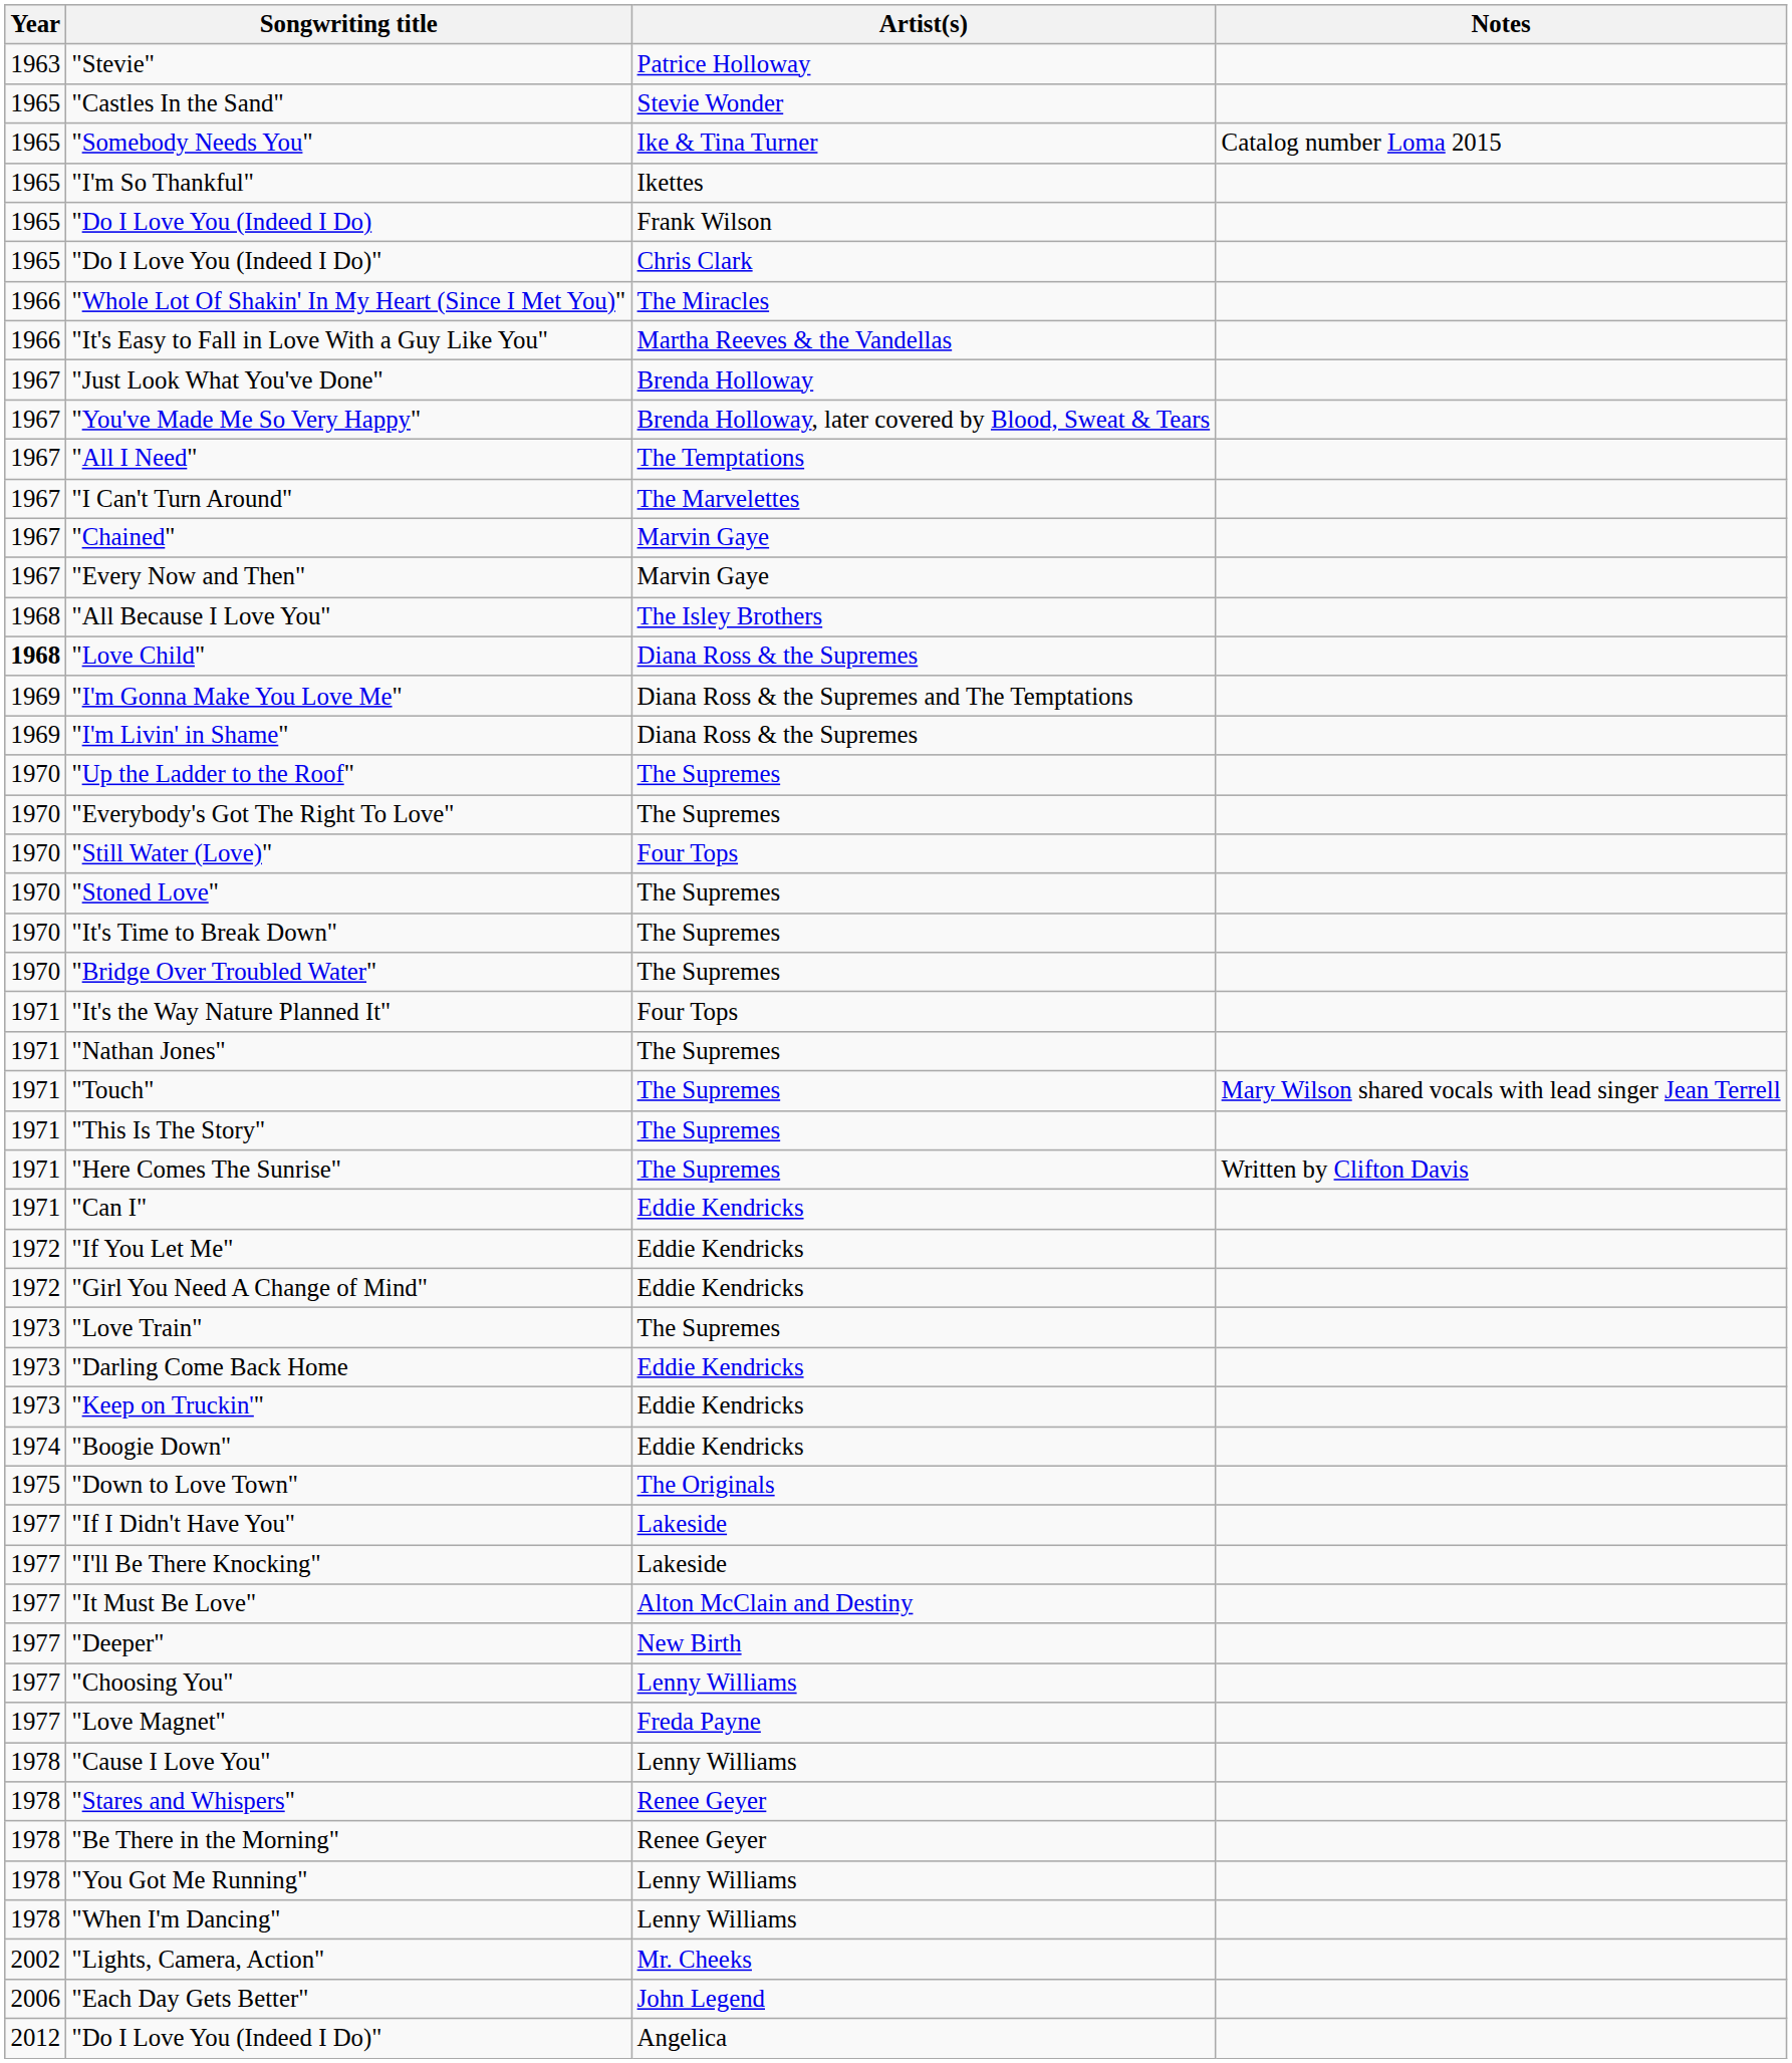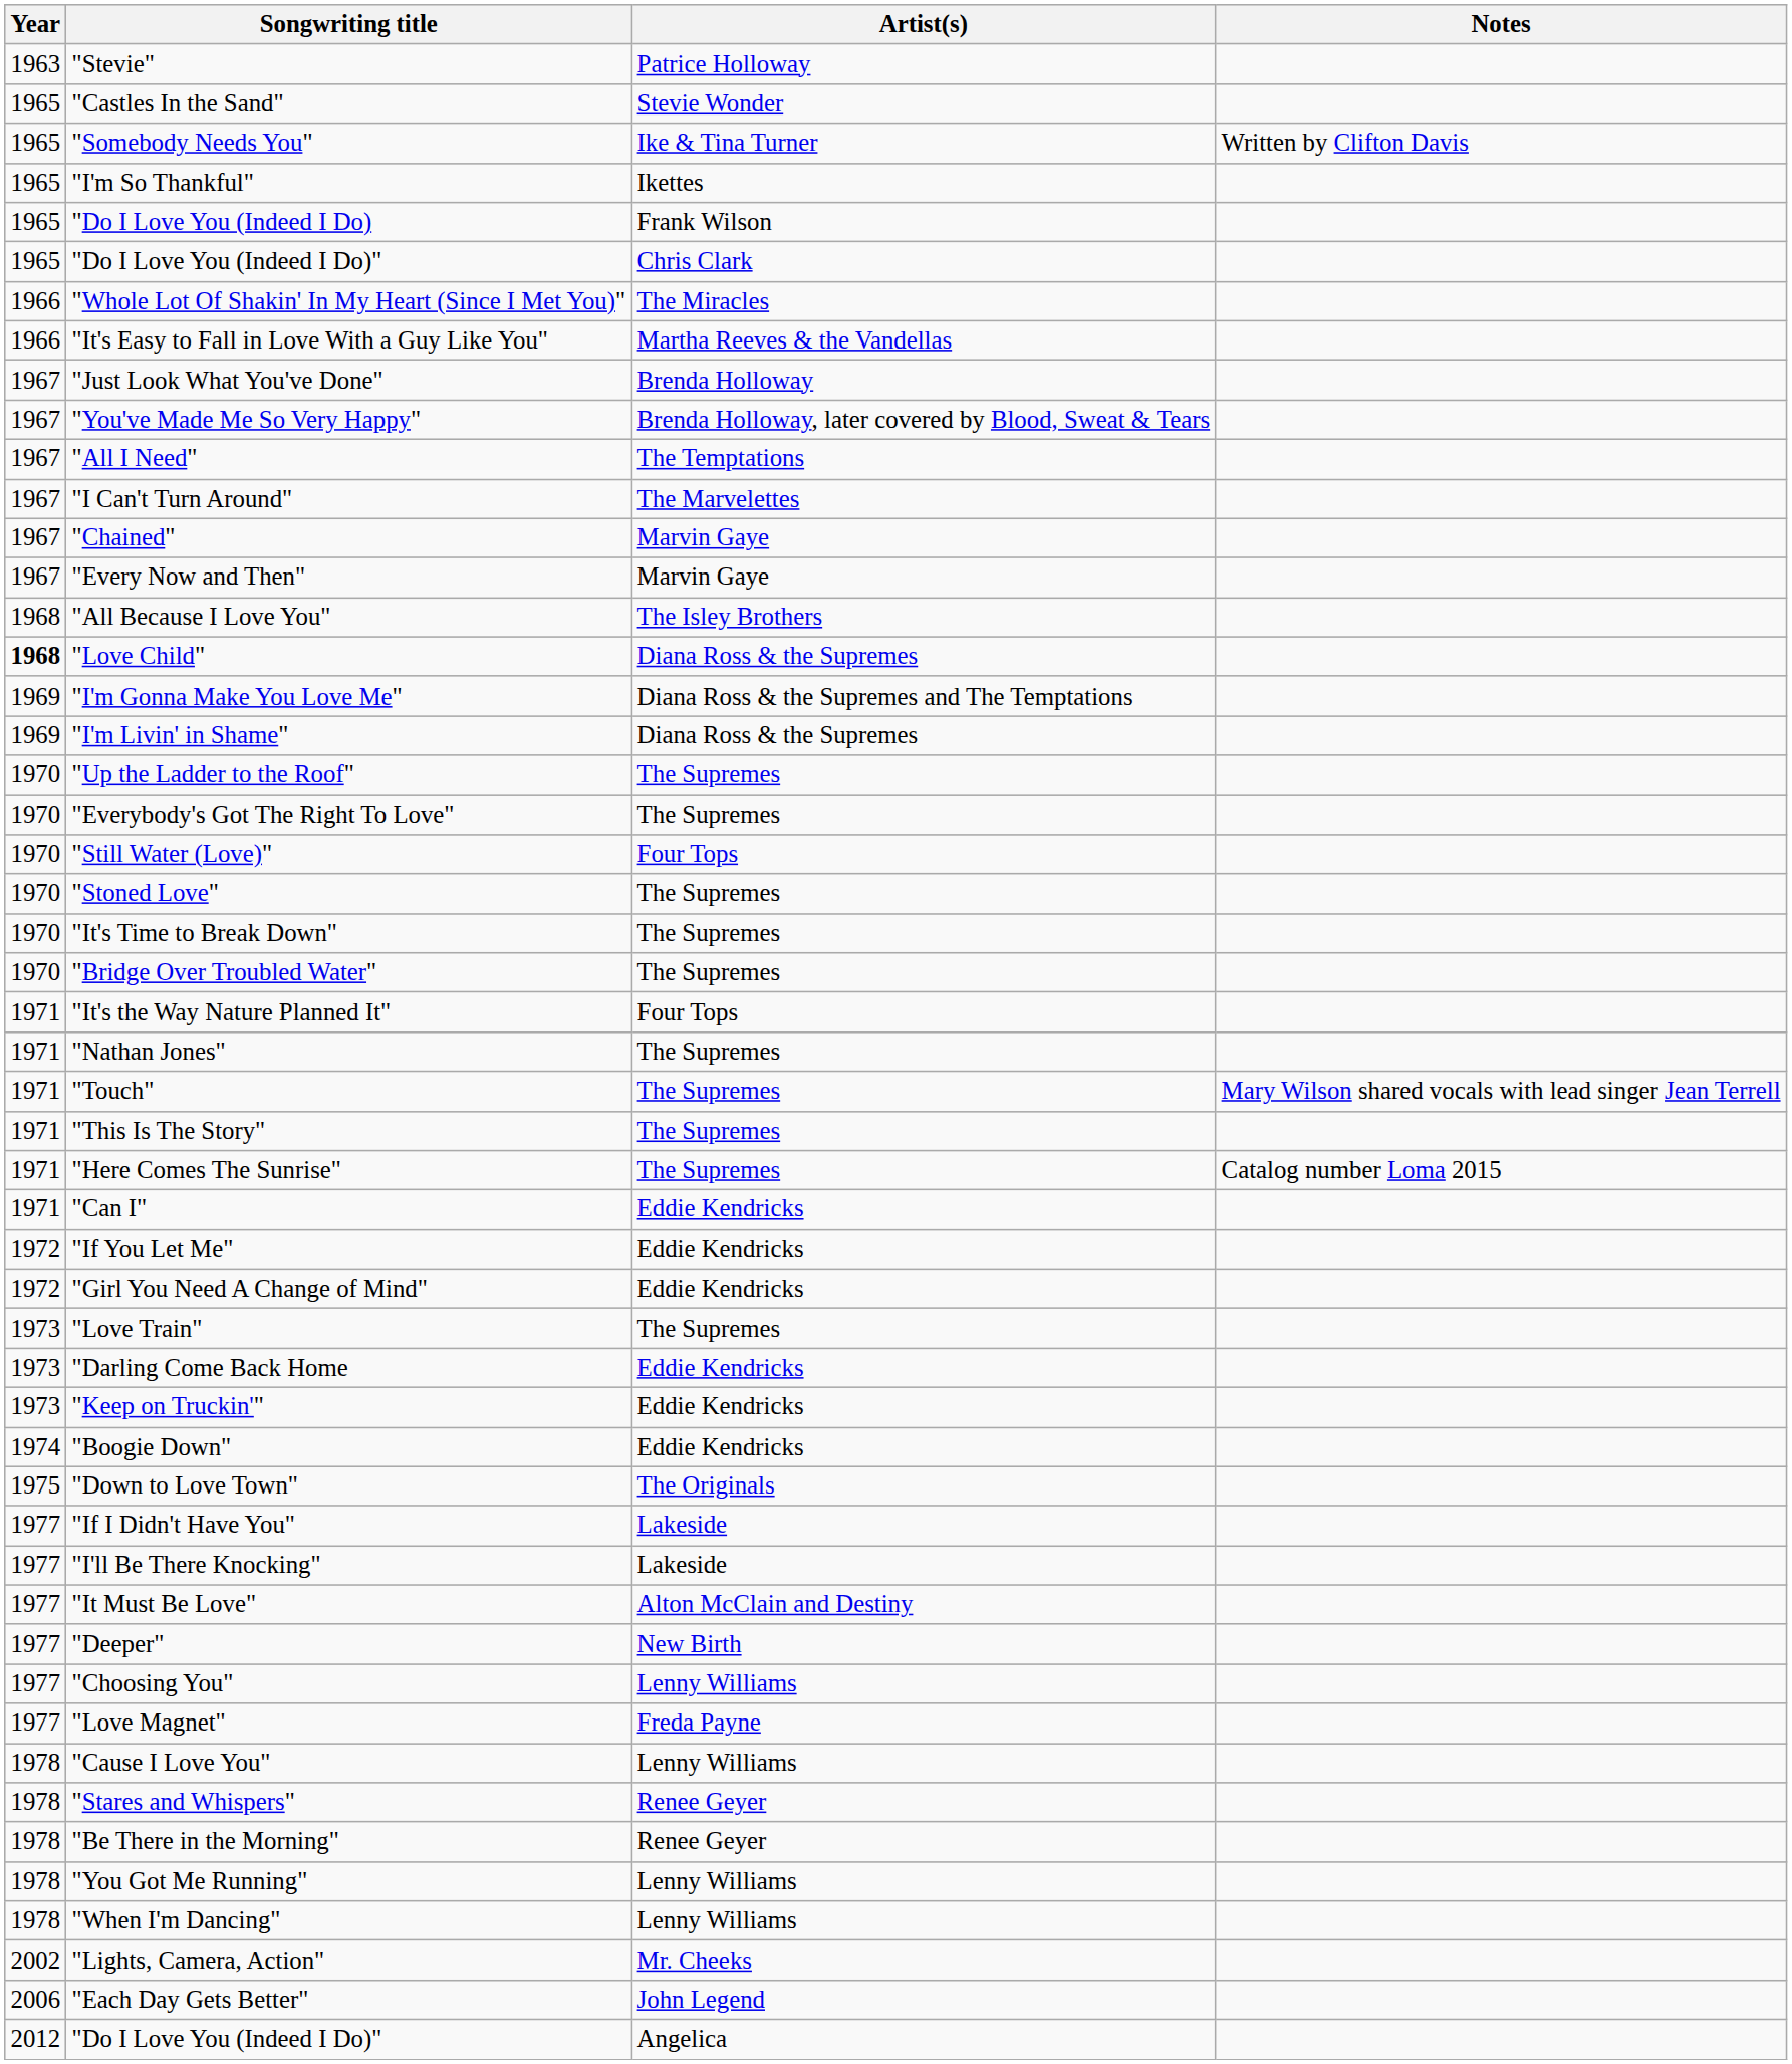"Somebody Needs You" | Notes: Catalog number Loma 2015 -> Written by Clifton Davis
"Here Comes The Sunrise" | Notes: Written by Clifton Davis -> Catalog number Loma 2015
